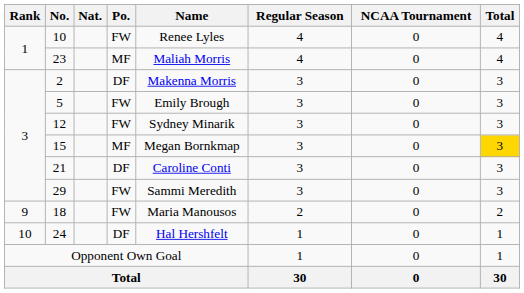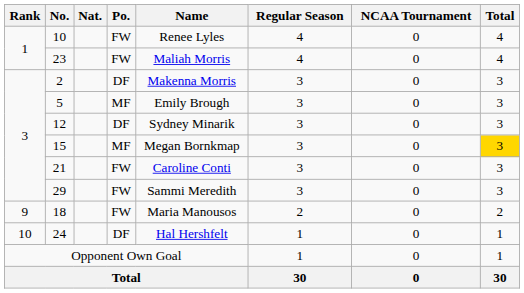23 | Po.: MF -> FW
5 | Po.: FW -> MF
12 | Po.: FW -> DF
21 | Po.: DF -> FW
